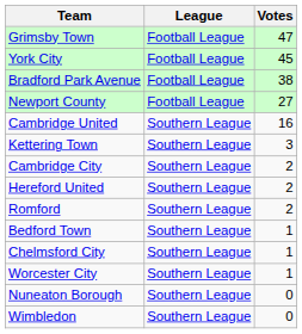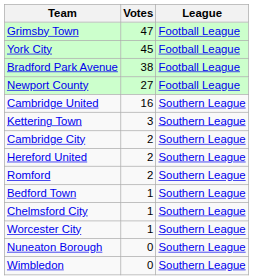columns swapped: League <-> Votes
